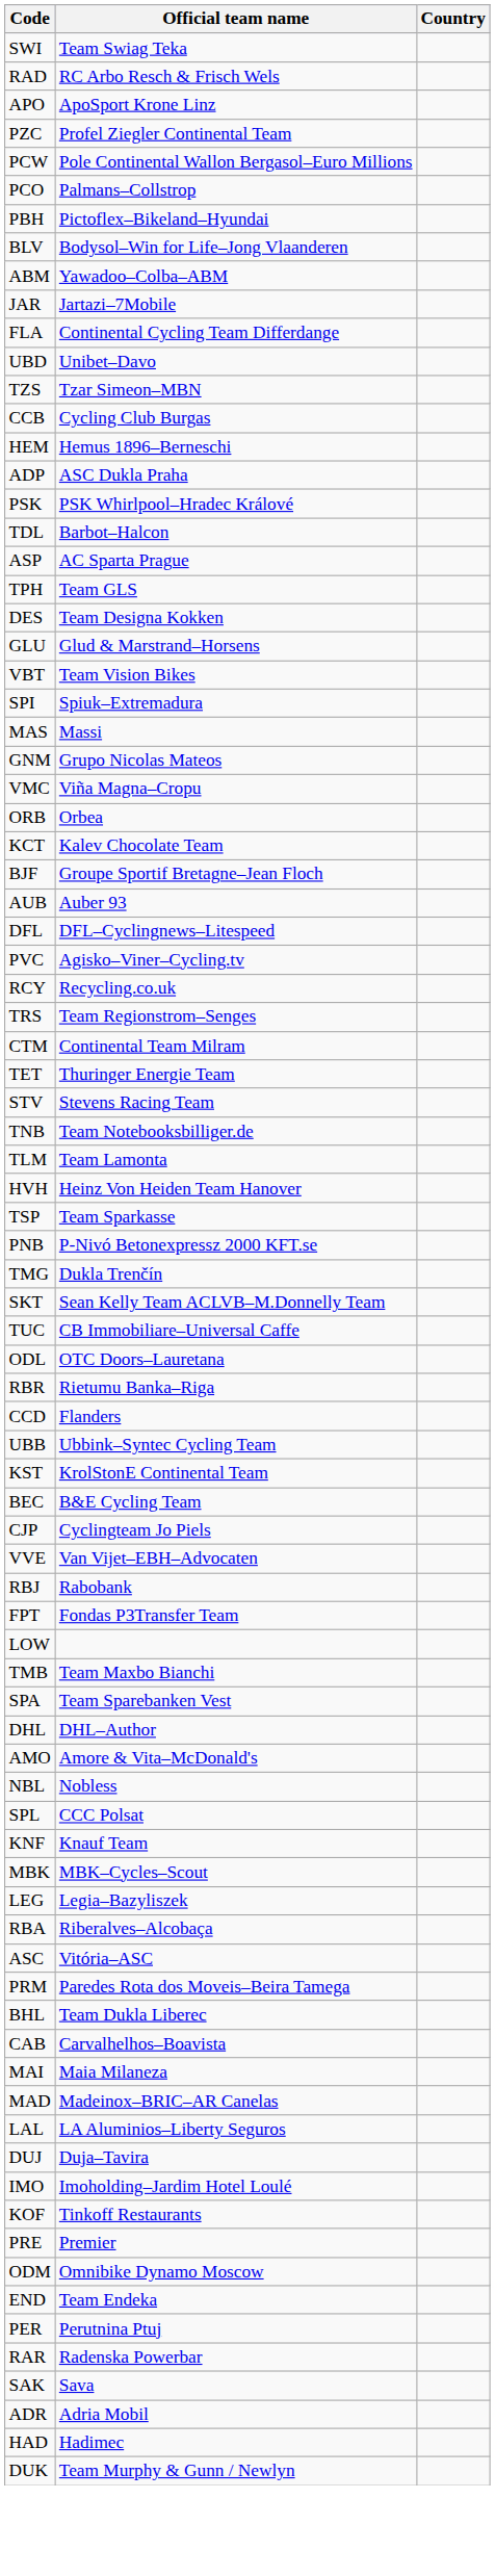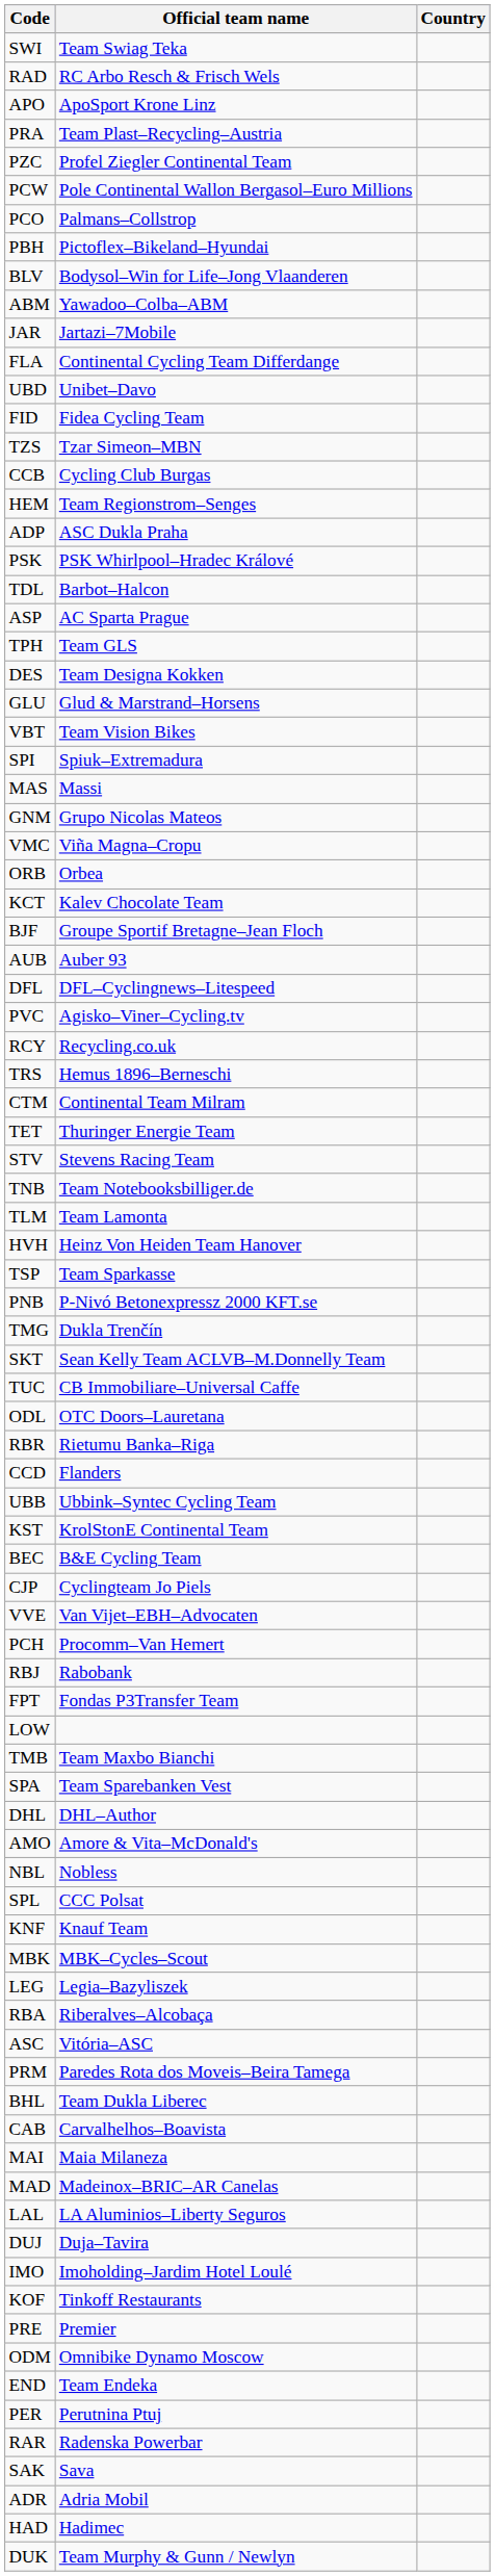+ row: PRA | Team Plast–Recycling–Austria
+ row: FID | Fidea Cycling Team
HEM | Official team name: Hemus 1896–Berneschi -> Team Regionstrom–Senges
TRS | Official team name: Team Regionstrom–Senges -> Hemus 1896–Berneschi
+ row: PCH | Procomm–Van Hemert
